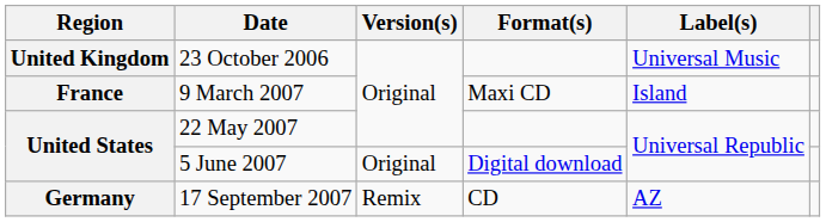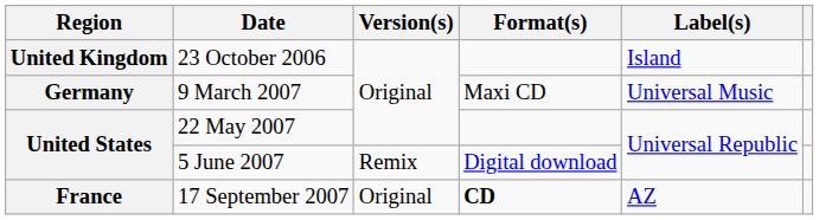23 October 2006 | Label(s): Universal Music -> Island
9 March 2007 | Region: France -> Germany
9 March 2007 | Label(s): Island -> Universal Music
5 June 2007 | Version(s): Original -> Remix
17 September 2007 | Region: Germany -> France
17 September 2007 | Version(s): Remix -> Original
17 September 2007 | Format(s): normal -> bold
